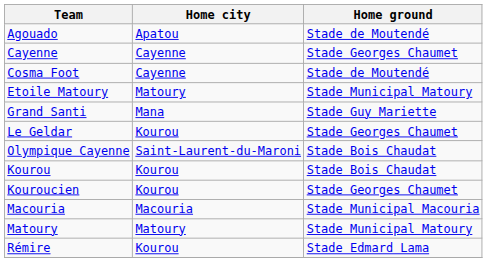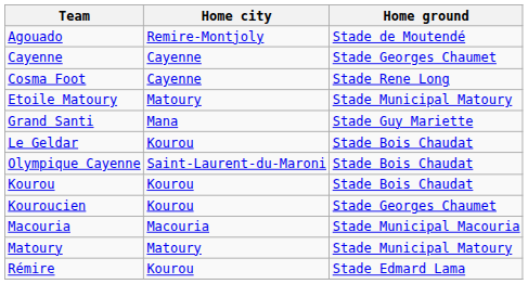Agouado | Home city: Apatou -> Remire-Montjoly
Cosma Foot | Home ground: Stade de Moutendé -> Stade Rene Long
Le Geldar | Home ground: Stade Georges Chaumet -> Stade Bois Chaudat
